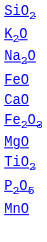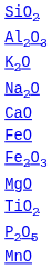+ row: Al2O3
rows swapped: CaO <-> FeO
